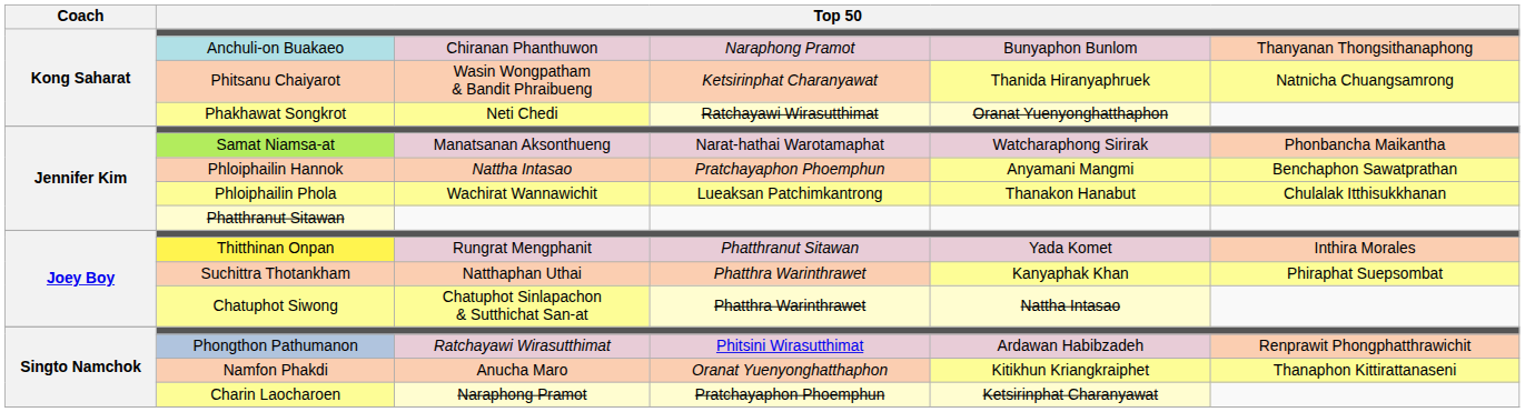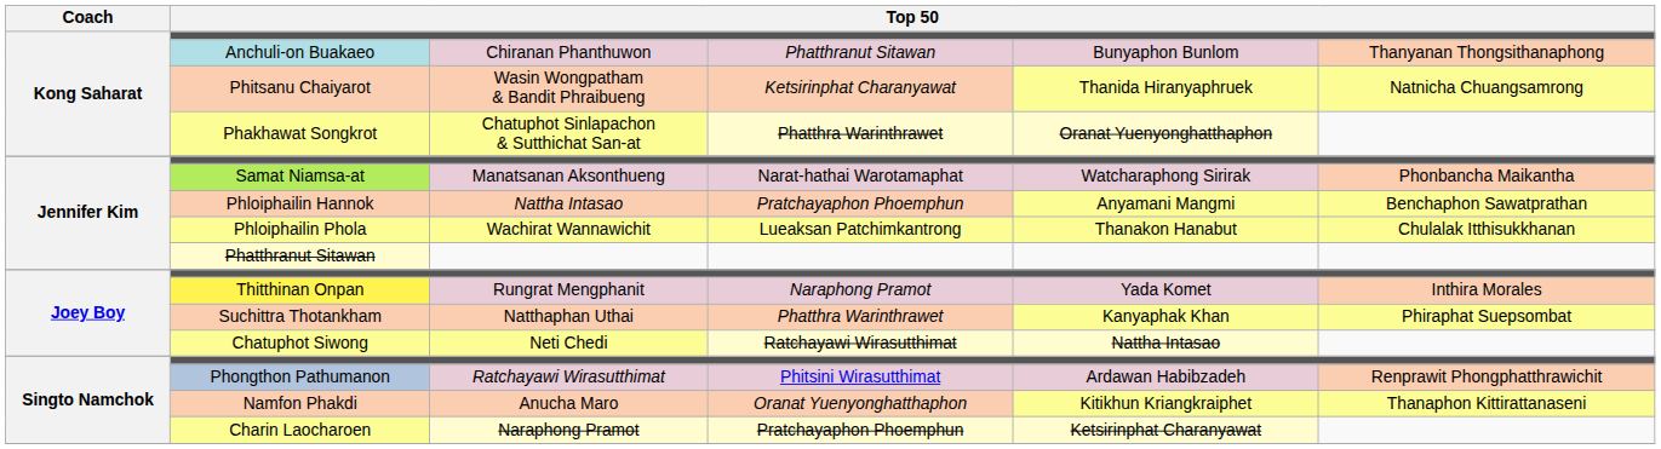Anchuli-on Buakaeo | column 4: Naraphong Pramot -> Phatthranut Sitawan
Phakhawat Songkrot | column 3: Neti Chedi -> Chatuphot Sinlapachon & Sutthichat San-at
Phakhawat Songkrot | column 4: Ratchayawi Wirasutthimat -> Phatthra Warinthrawet
Thitthinan Onpan | column 4: Phatthranut Sitawan -> Naraphong Pramot
Chatuphot Siwong | column 3: Chatuphot Sinlapachon & Sutthichat San-at -> Neti Chedi
Chatuphot Siwong | column 4: Phatthra Warinthrawet -> Ratchayawi Wirasutthimat
